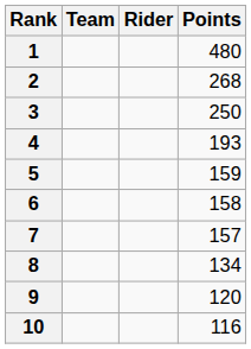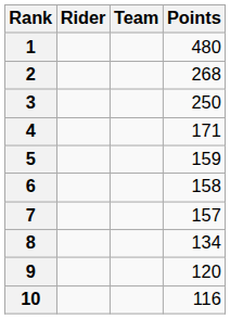columns swapped: Rider <-> Team
4 | Points: 193 -> 171
